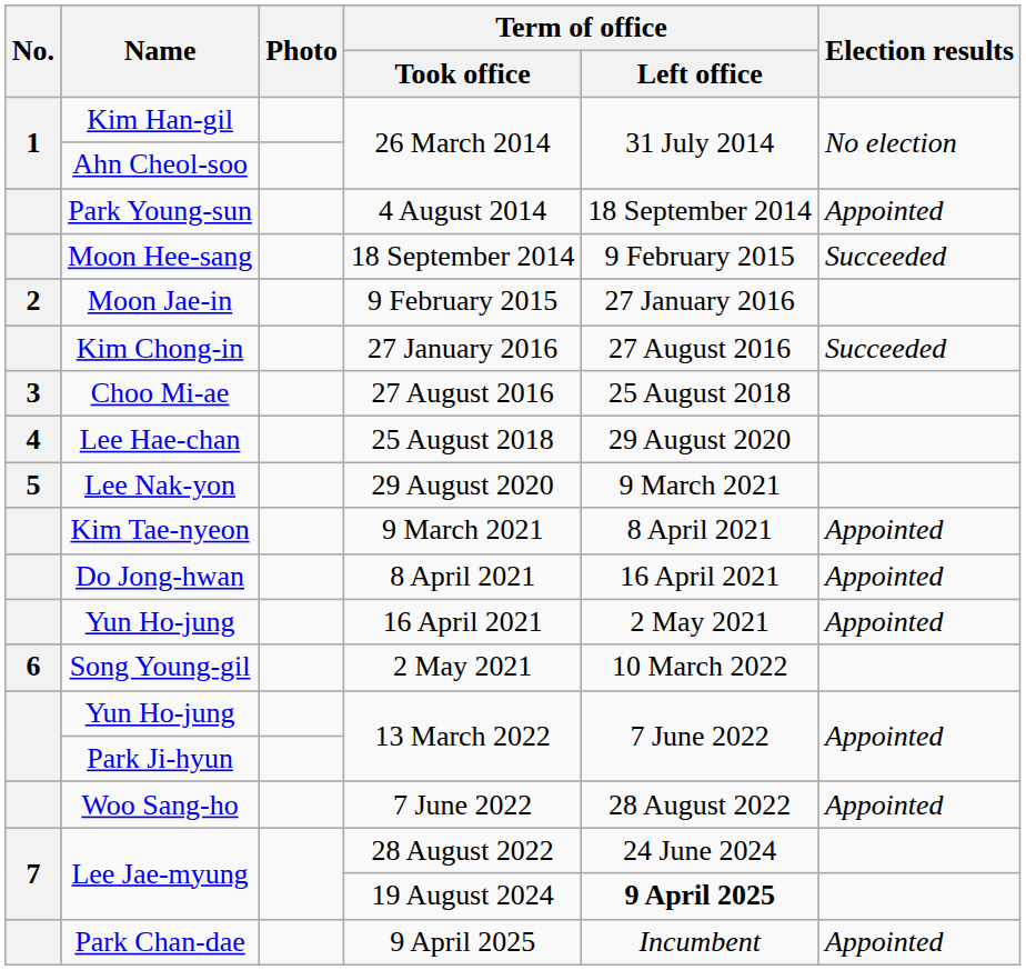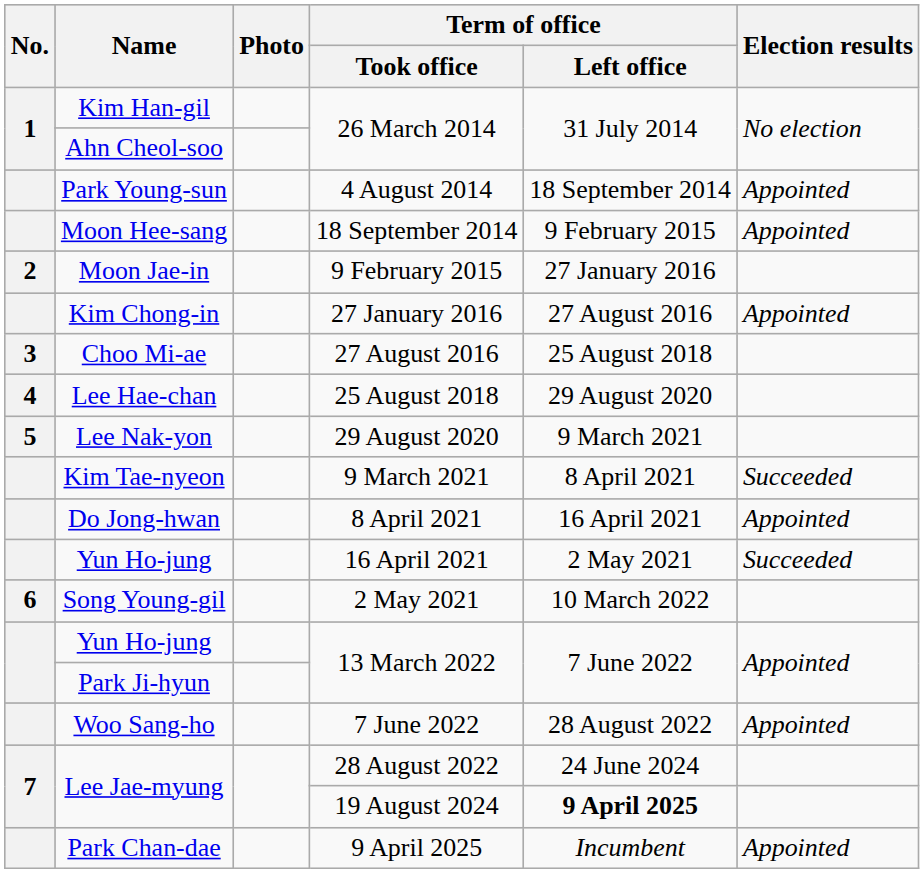Moon Hee-sang | Election results: Succeeded -> Appointed
Kim Chong-in | Election results: Succeeded -> Appointed
Kim Tae-nyeon | Election results: Appointed -> Succeeded
Yun Ho-jung / 16 April 2021 | Election results: Appointed -> Succeeded
